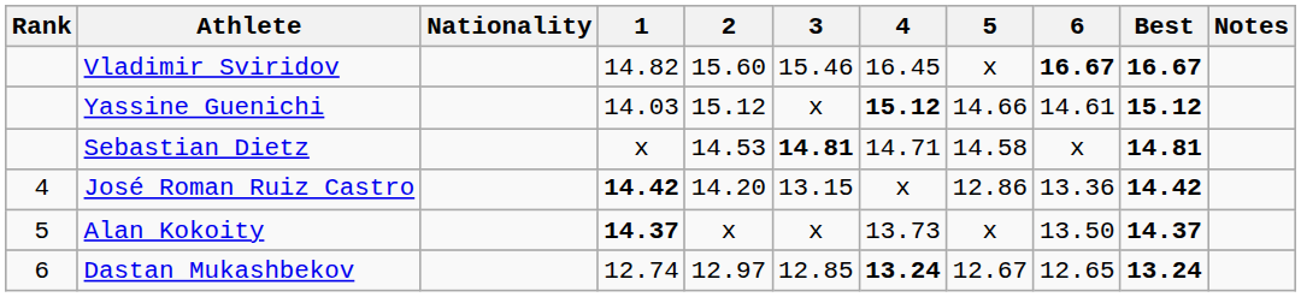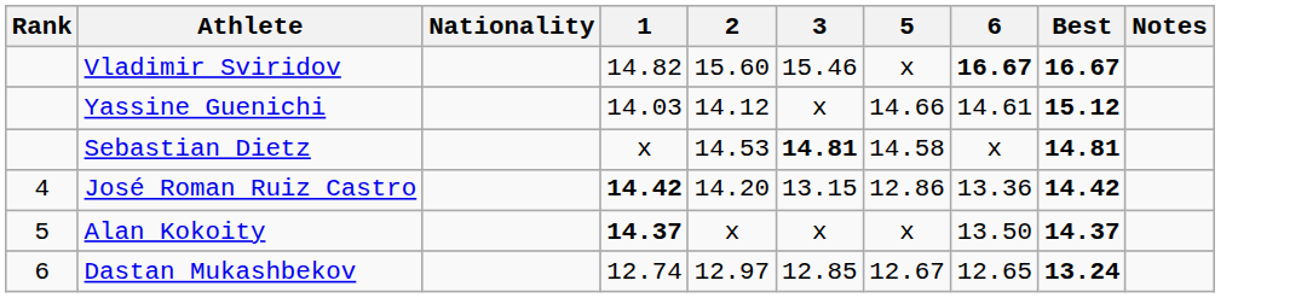- column: 4 | 16.45 | 15.12 | 14.71 | x | 13.73 | 13.24
Yassine Guenichi | 2: 15.12 -> 14.12
